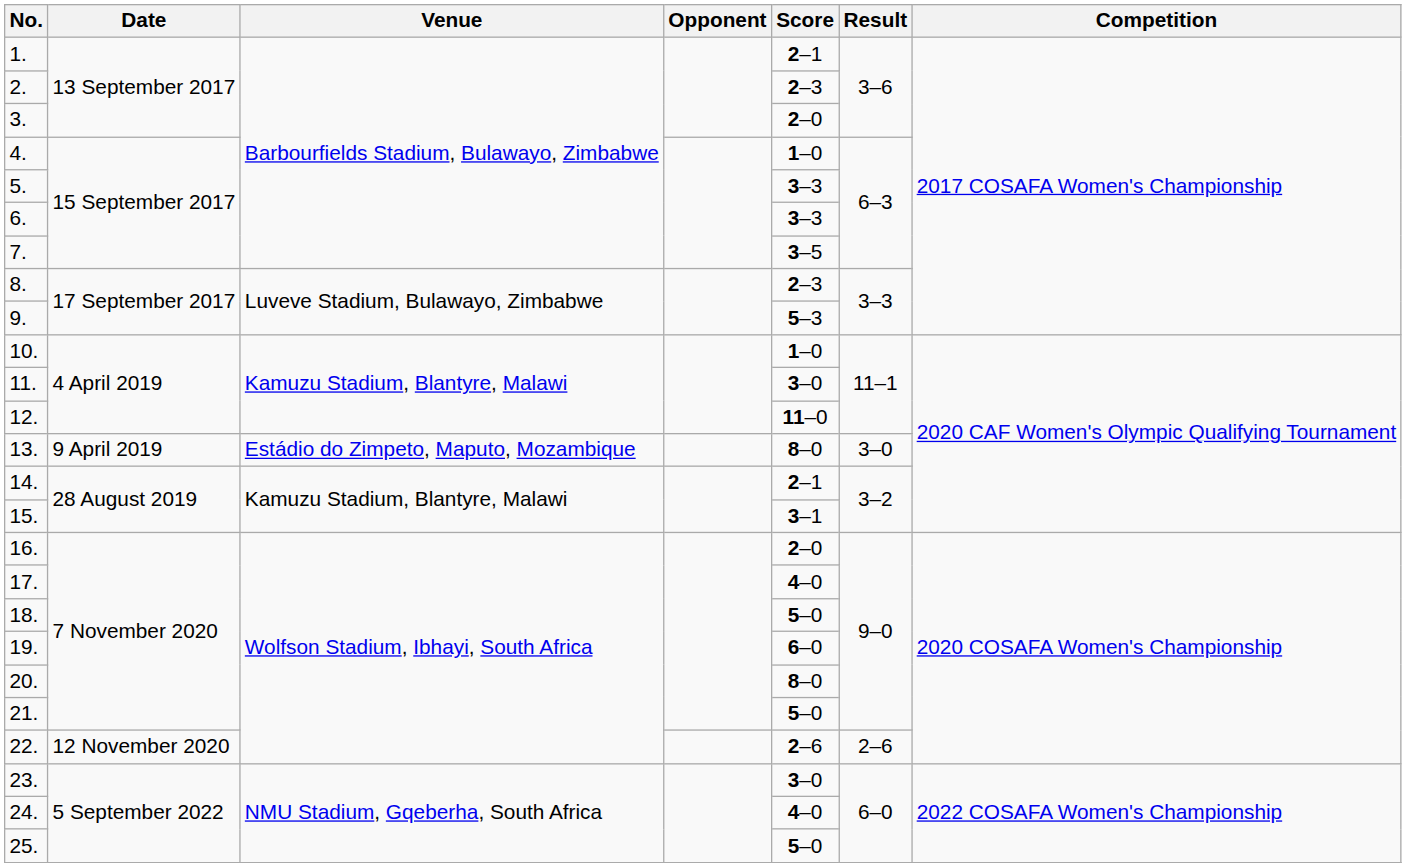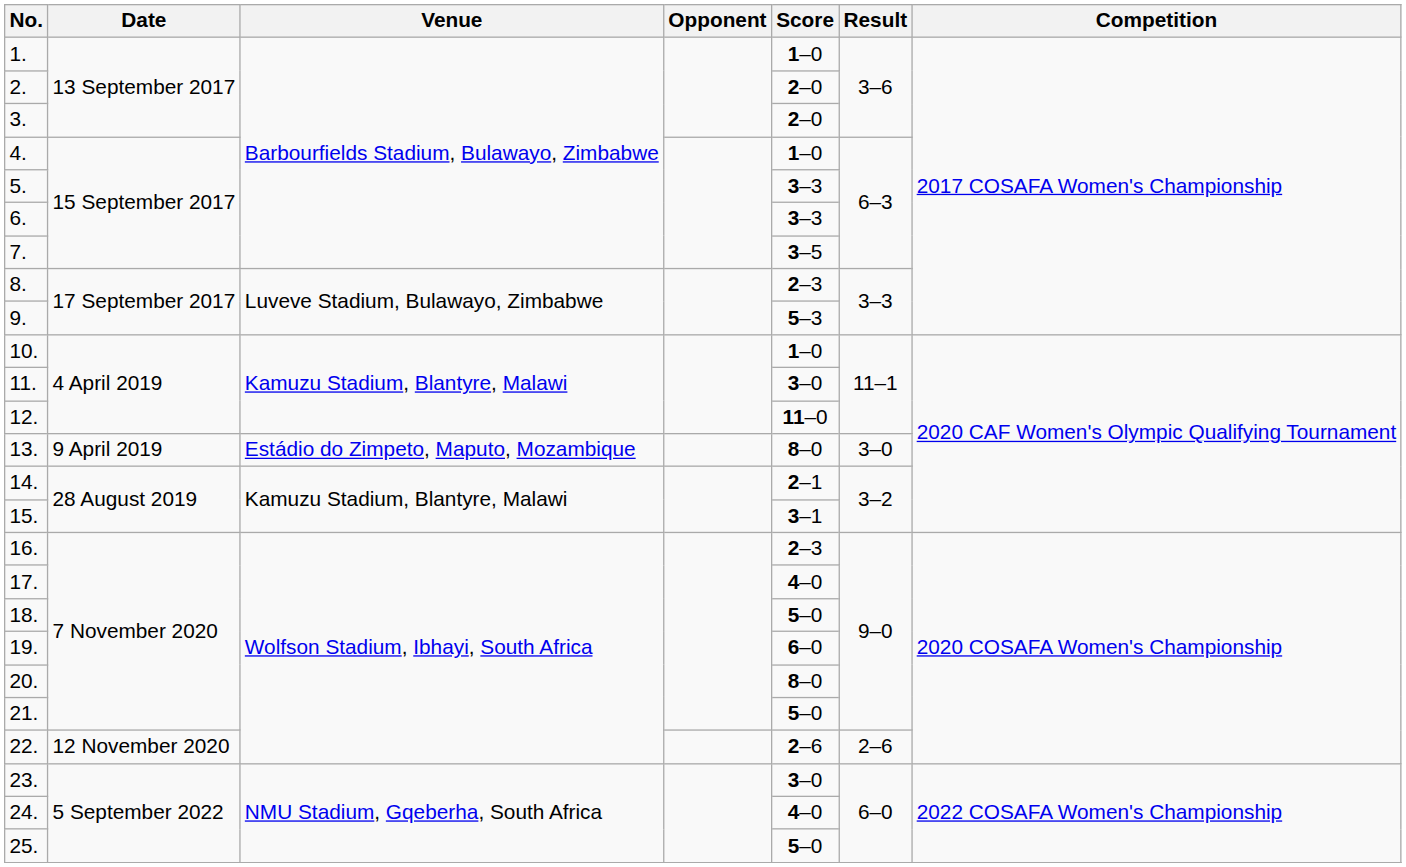1. | Score: 2–1 -> 1–0
2. | Score: 2–3 -> 2–0
16. | Score: 2–0 -> 2–3
